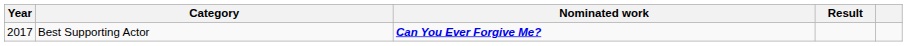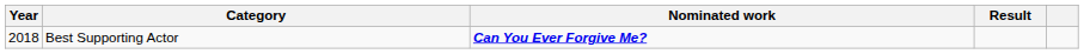Best Supporting Actor | Year: 2017 -> 2018
